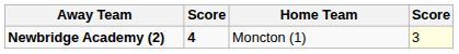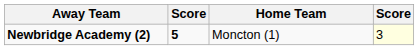Newbridge Academy (2) | column 2: 4 -> 5
